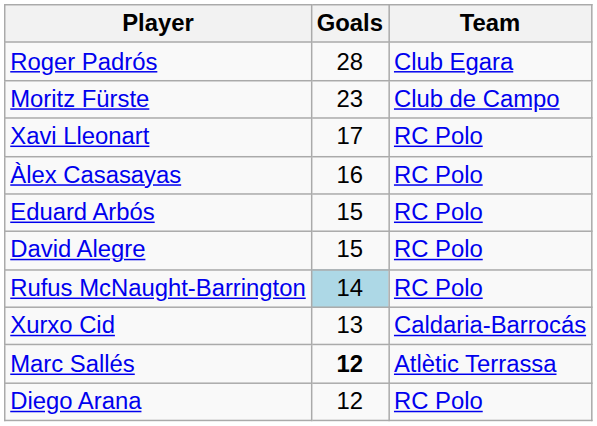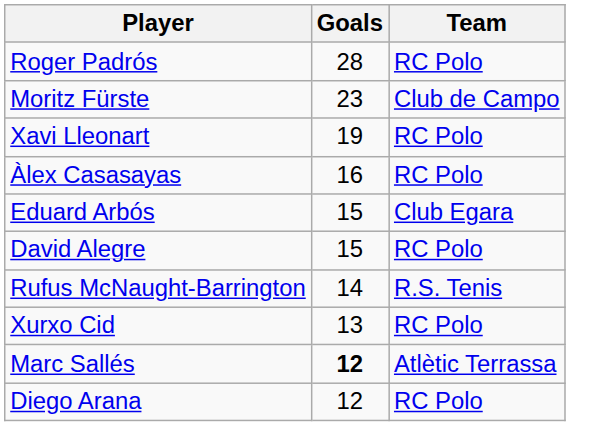Roger Padrós | Team: Club Egara -> RC Polo
Xavi Lleonart | Goals: 17 -> 19
Eduard Arbós | Team: RC Polo -> Club Egara
Rufus McNaught-Barrington | Goals: lightblue background -> no background
Rufus McNaught-Barrington | Team: RC Polo -> R.S. Tenis
Xurxo Cid | Team: Caldaria-Barrocás -> RC Polo
